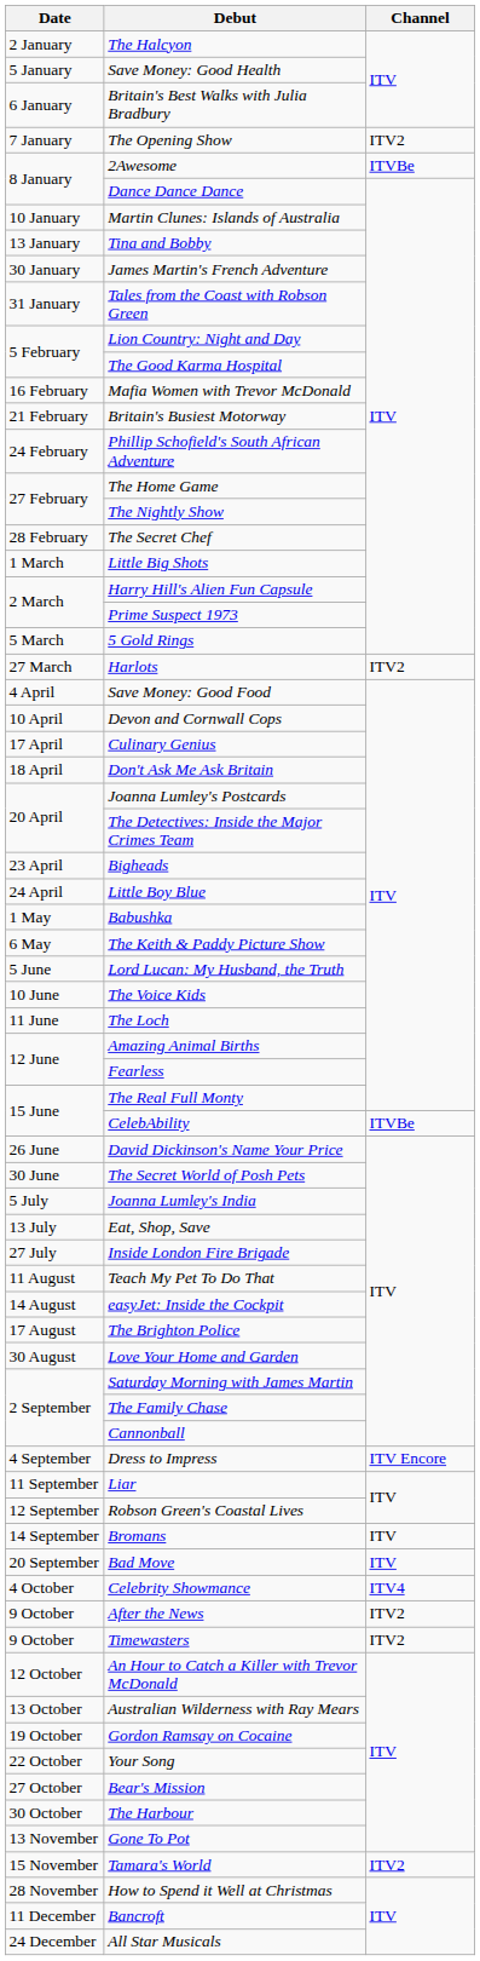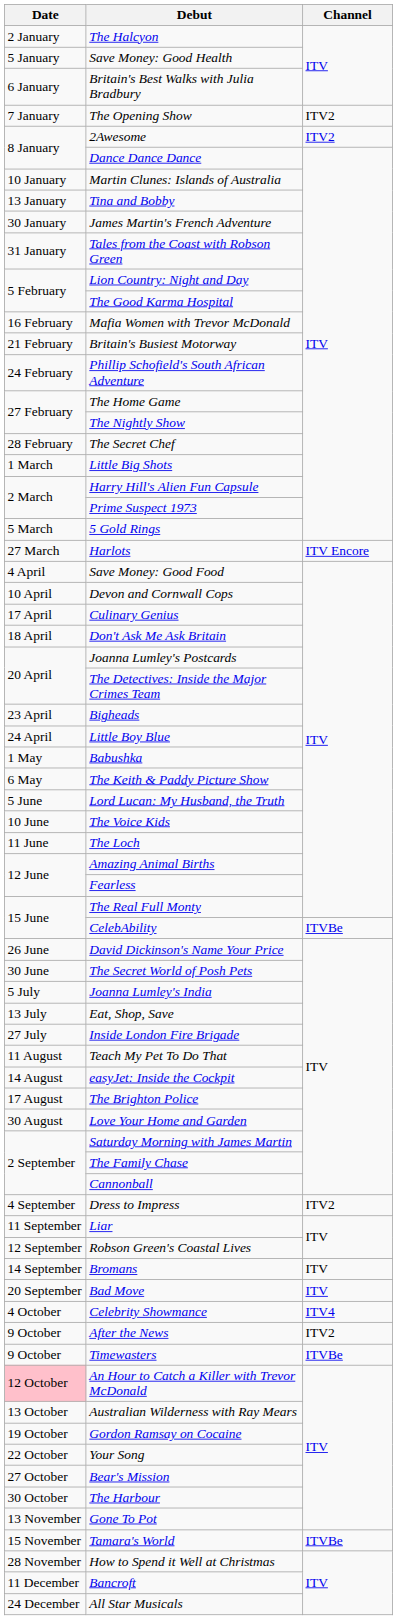2Awesome | Channel: ITVBe -> ITV2
Harlots | Channel: ITV2 -> ITV Encore
Dress to Impress | Channel: ITV Encore -> ITV2
Timewasters | Channel: ITV2 -> ITVBe
An Hour to Catch a Killer with Trevor McDonald | Date: no background -> pink background
Tamara's World | Channel: ITV2 -> ITVBe
